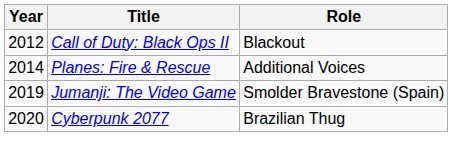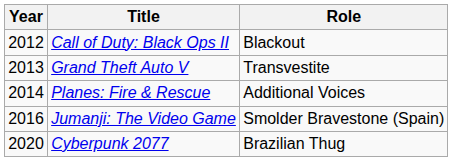+ row: 2013 | Grand Theft Auto V | Transvestite
Jumanji: The Video Game | Year: 2019 -> 2016
